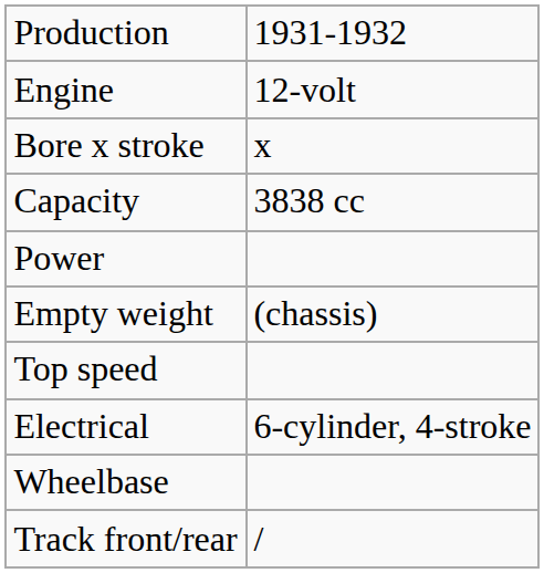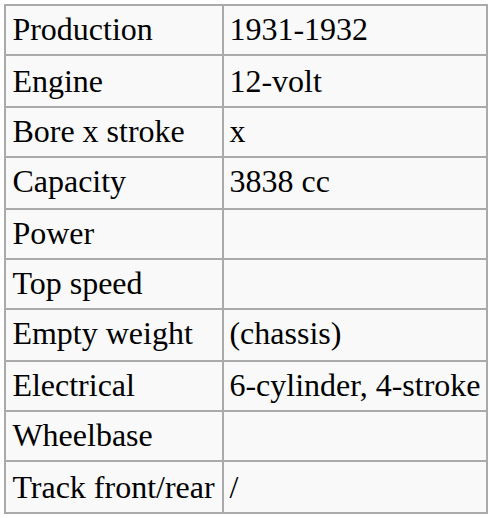rows swapped: Top speed <-> Empty weight
